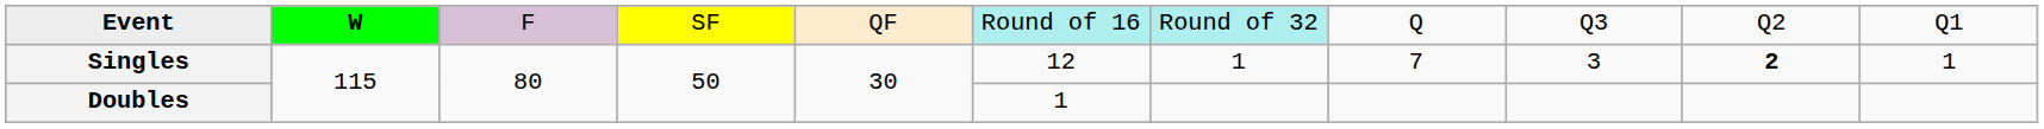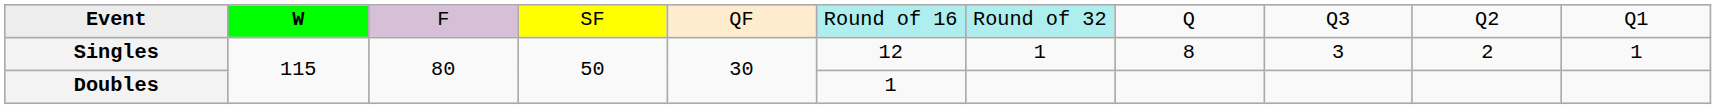Singles | column 8: 7 -> 8
Singles | column 10: bold -> normal
